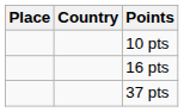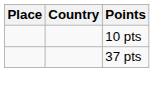- row: 16 pts
